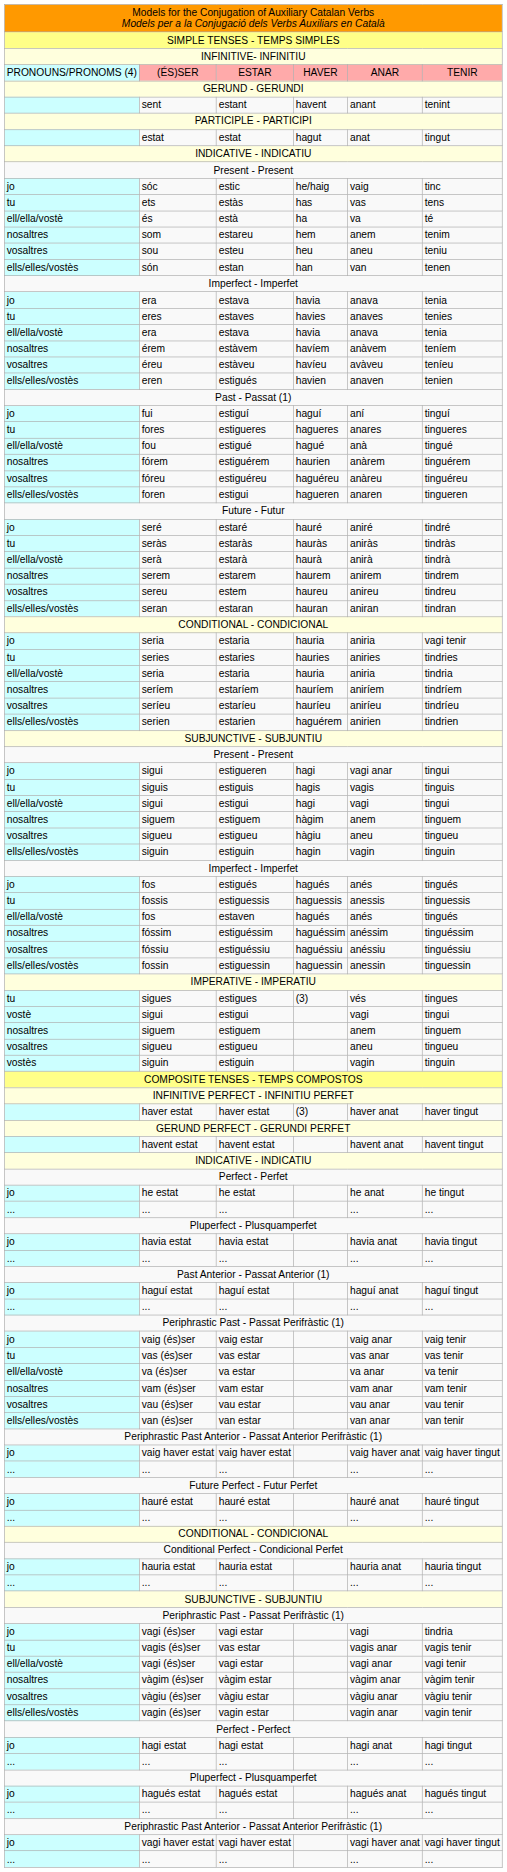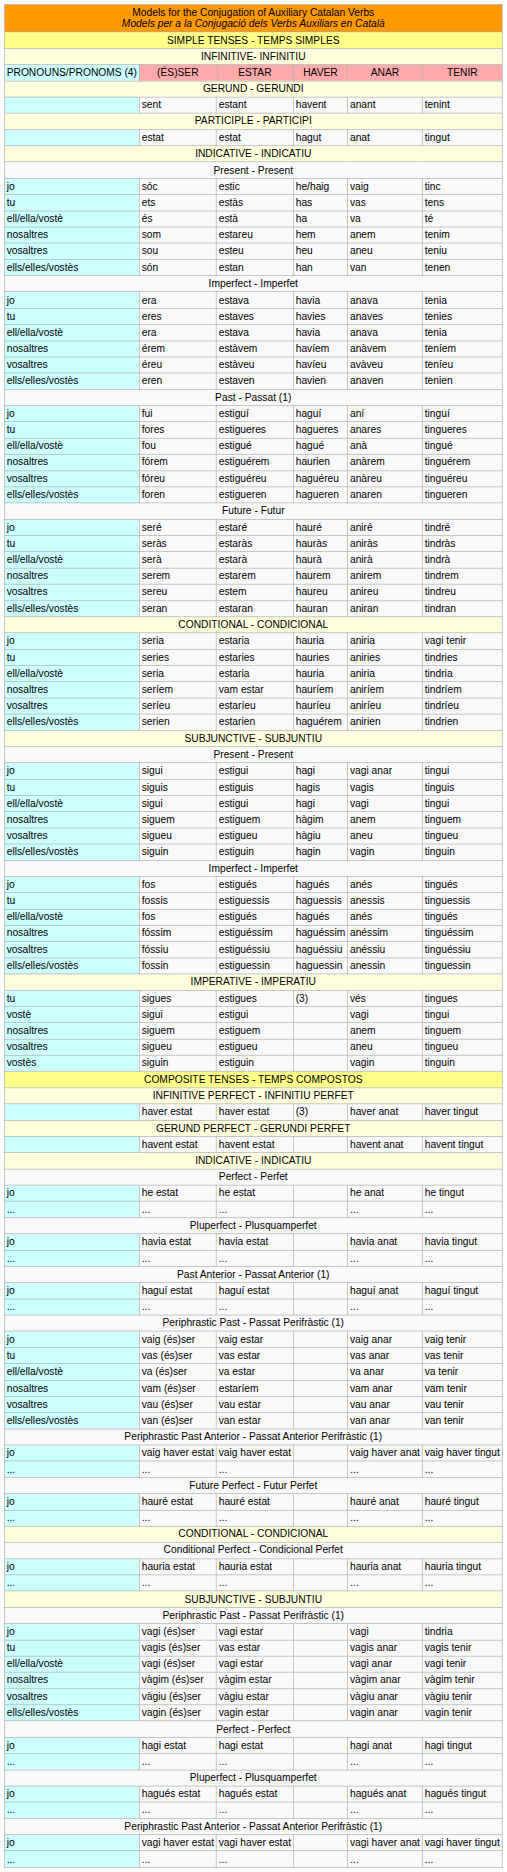eren | column 3: estigués -> estaven
foren | column 3: estigui -> estigueren
seríem | column 3: estaríem -> vam estar
jo / sigui | column 3: estigueren -> estigui
ell/ella/vostè / fos | column 3: estaven -> estigués
vam (és)ser | column 3: vam estar -> estaríem
